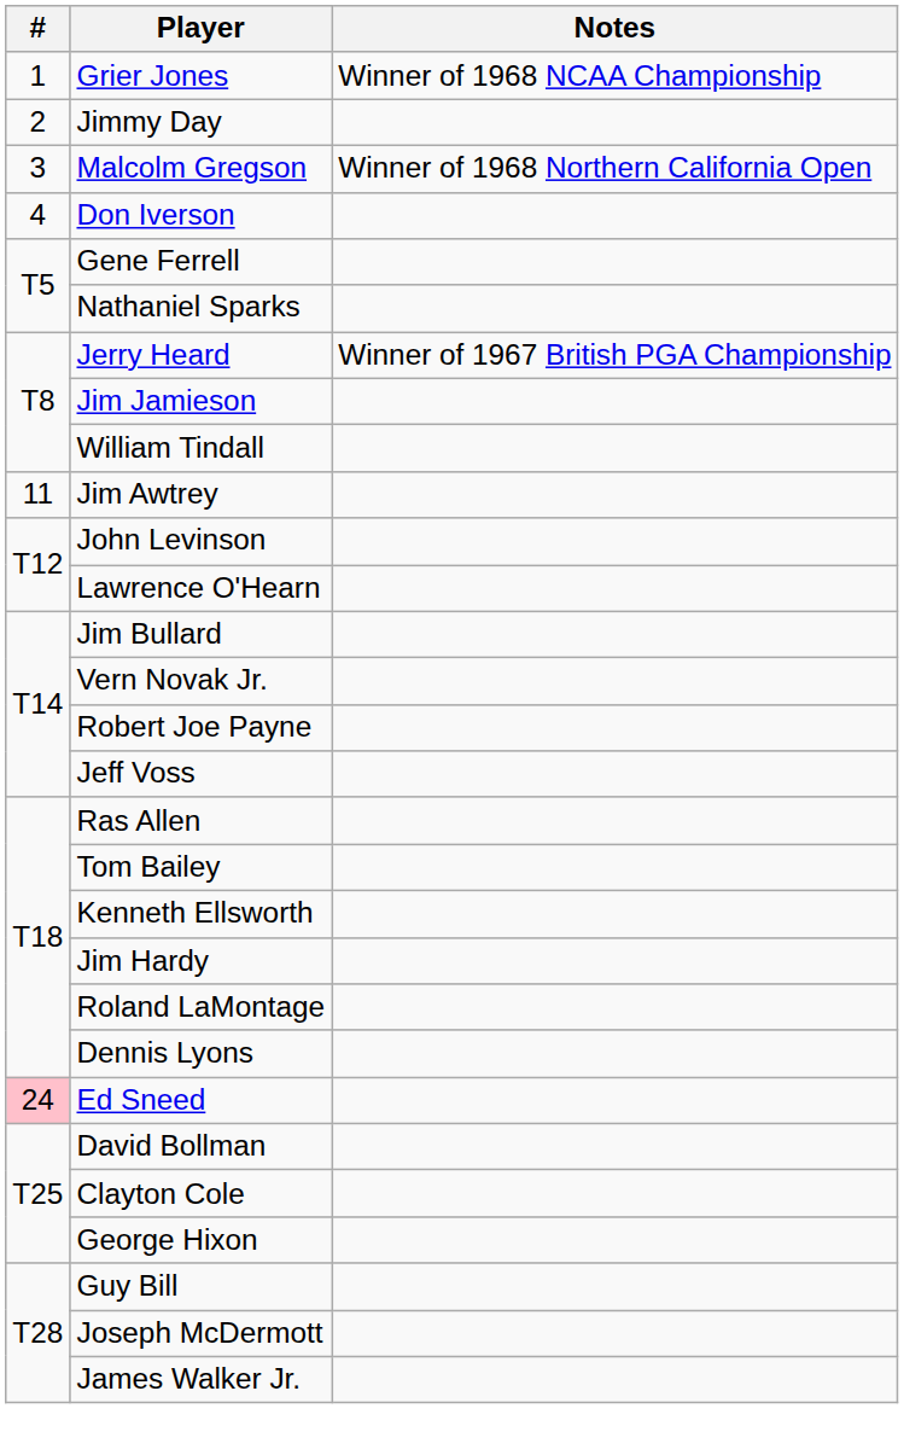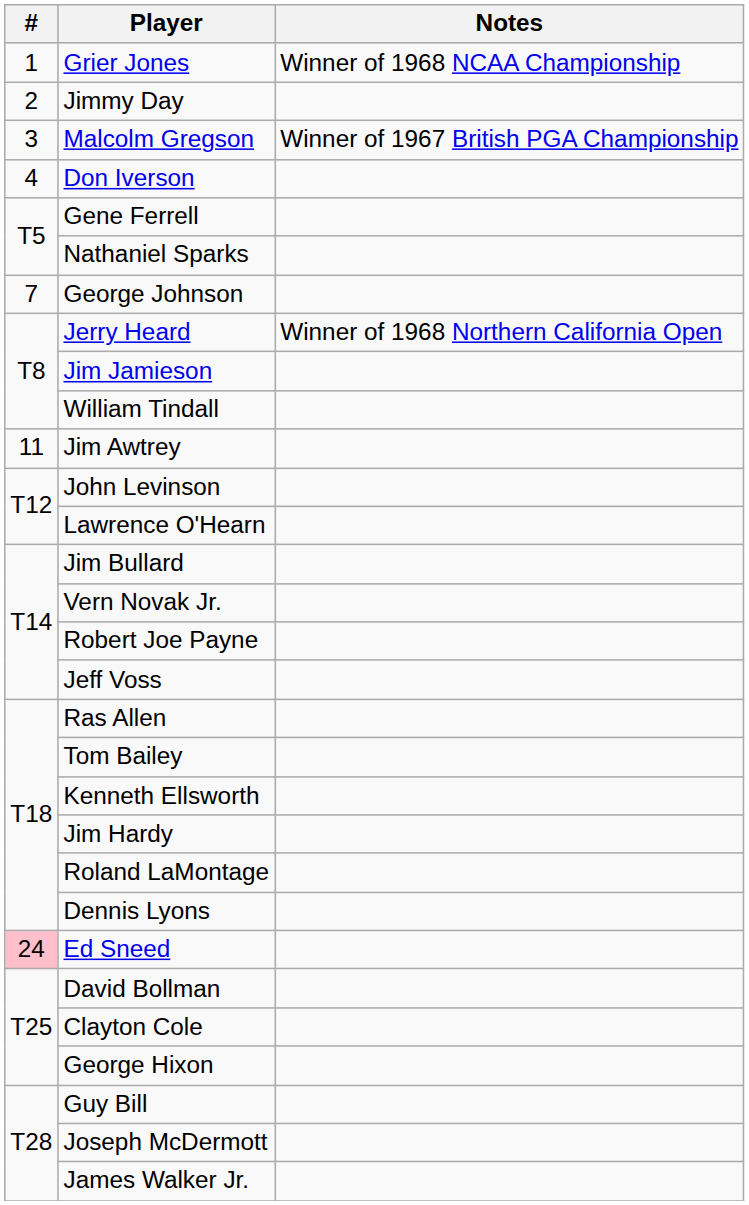Malcolm Gregson | Notes: Winner of 1968 Northern California Open -> Winner of 1967 British PGA Championship
+ row: 7 | George Johnson
Jerry Heard | Notes: Winner of 1967 British PGA Championship -> Winner of 1968 Northern California Open
